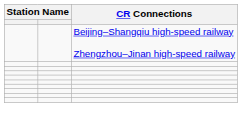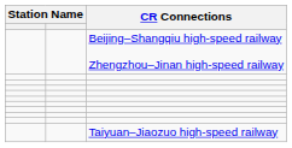+ row: Taiyuan–Jiaozuo high-speed railway
